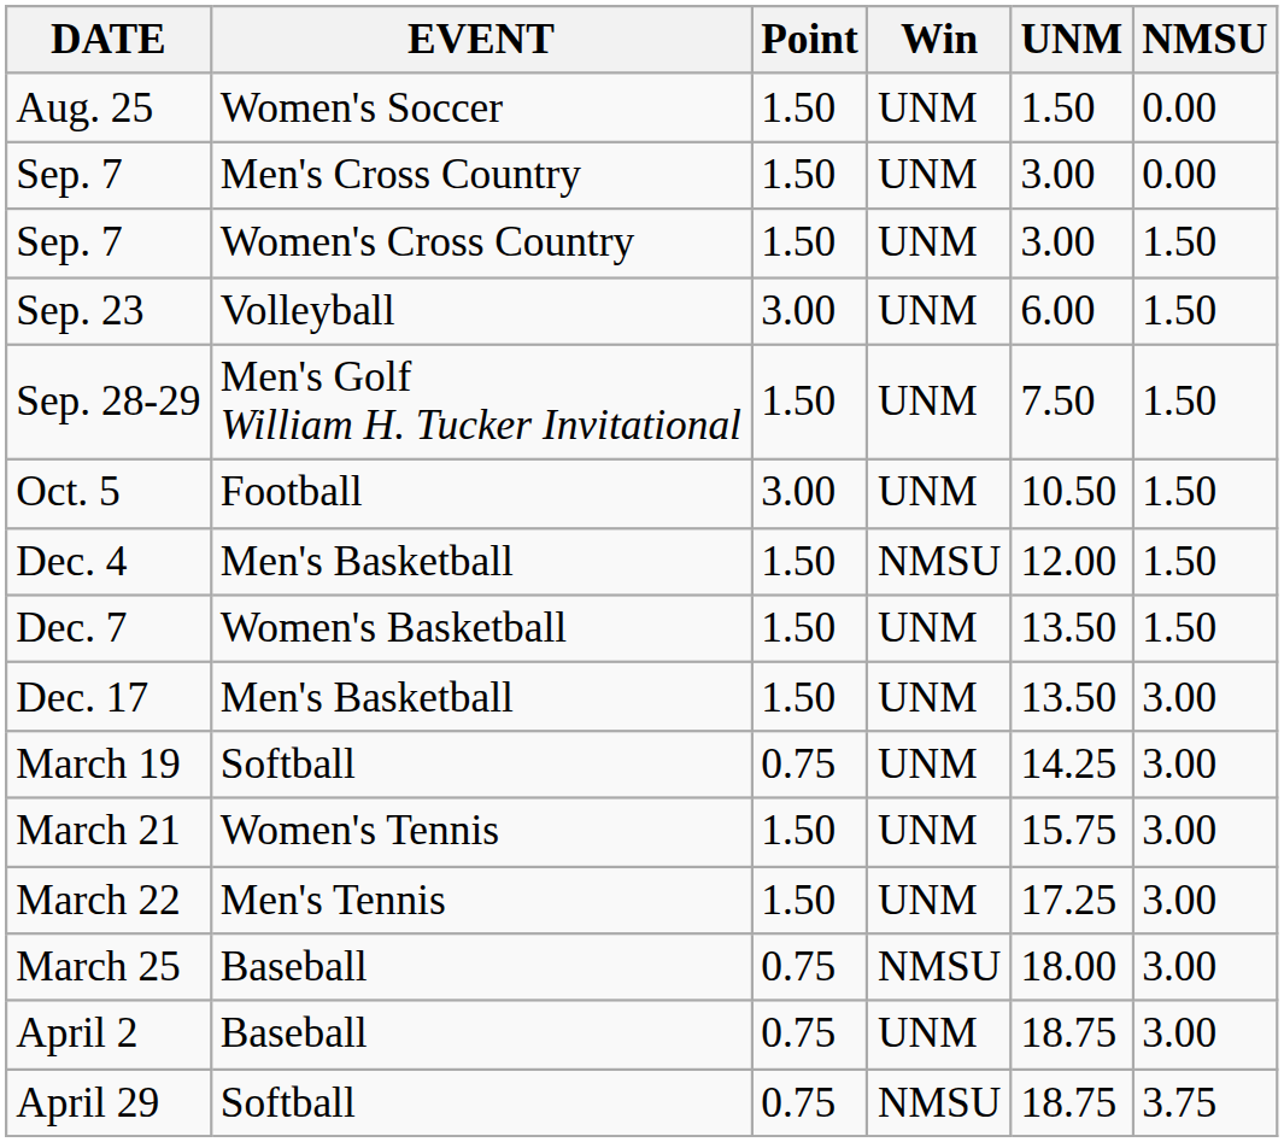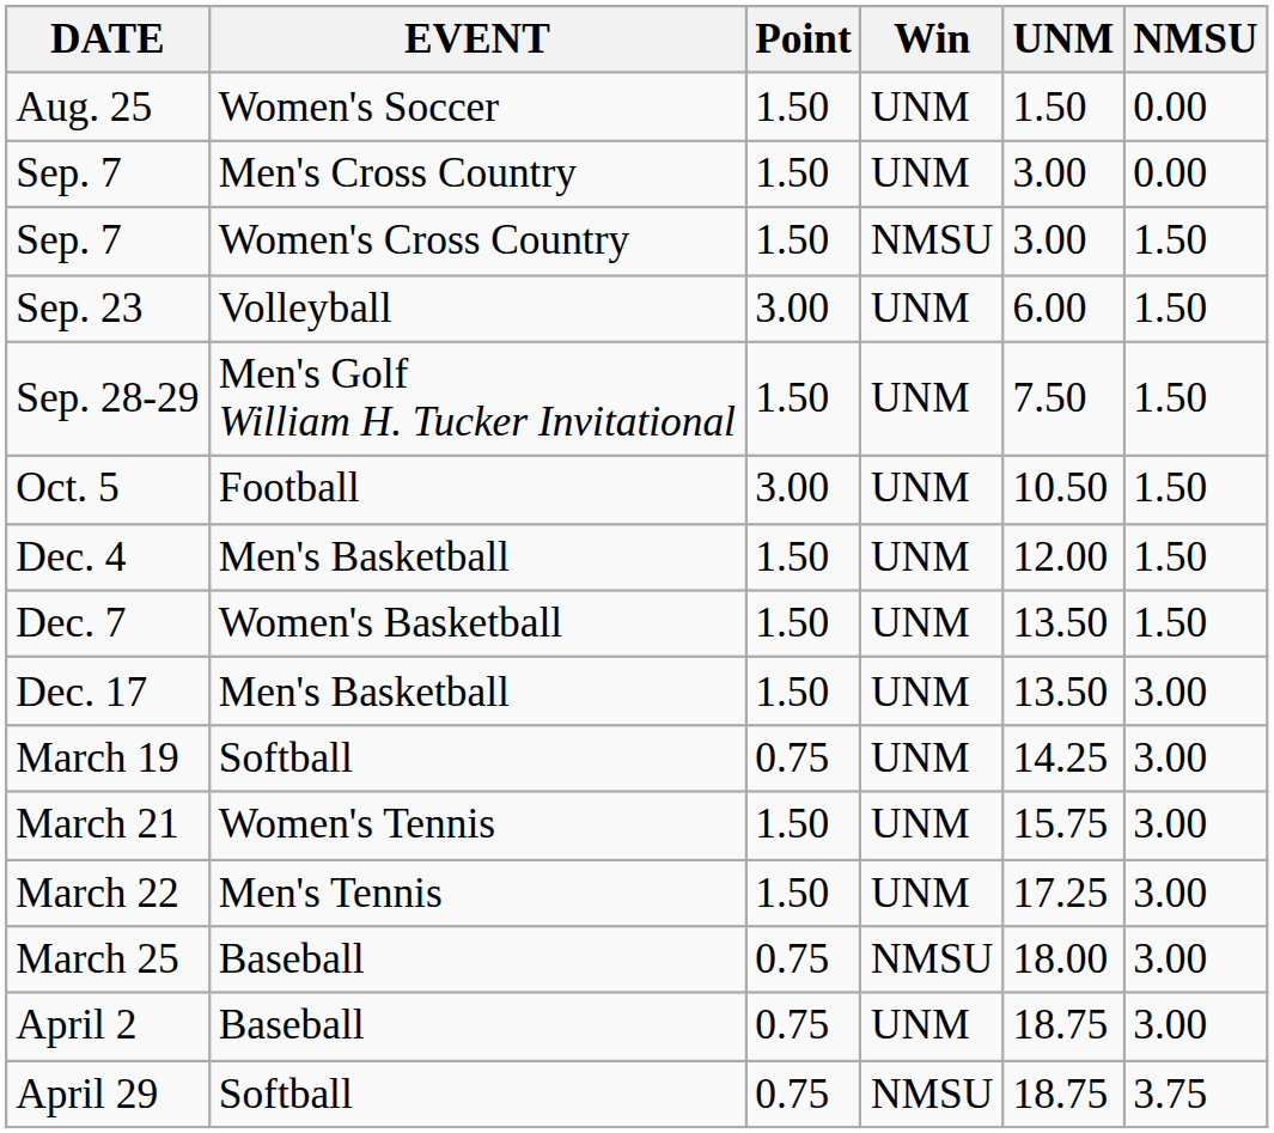Sep. 7 / Women's Cross Country | Win: UNM -> NMSU
Dec. 4 | Win: NMSU -> UNM
